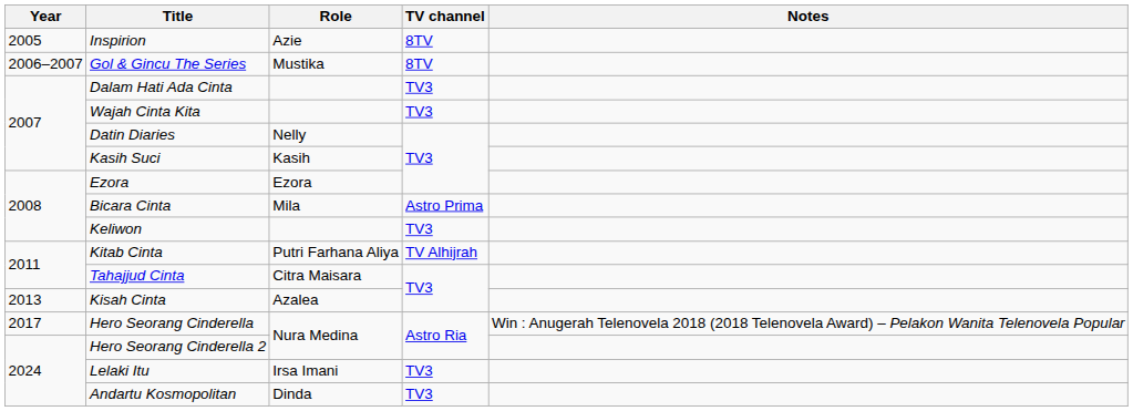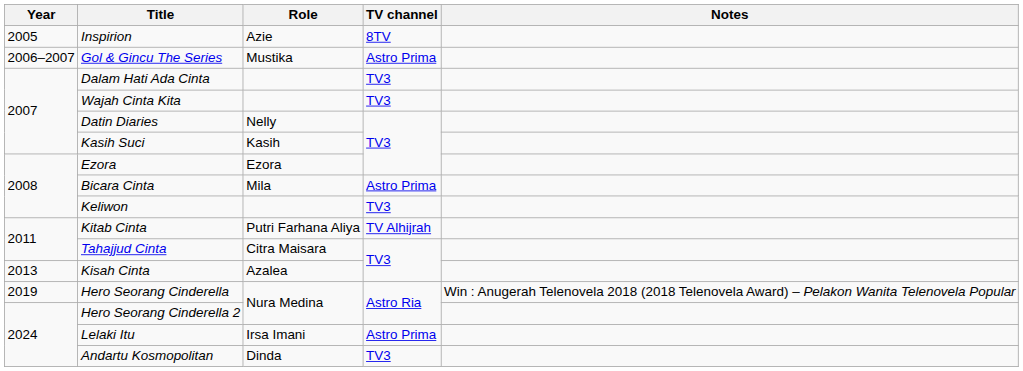Gol & Gincu The Series | TV channel: 8TV -> Astro Prima
Hero Seorang Cinderella | Year: 2017 -> 2019
Lelaki Itu | TV channel: TV3 -> Astro Prima
